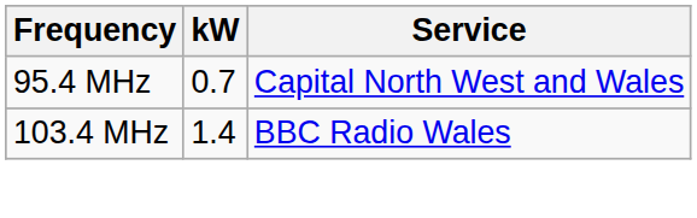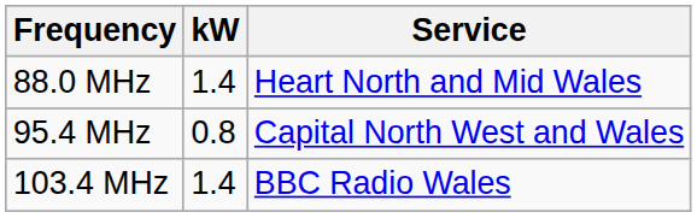+ row: 88.0 MHz | 1.4 | Heart North and Mid Wales
95.4 MHz | kW: 0.7 -> 0.8
